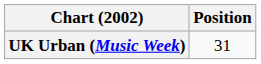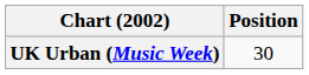UK Urban (Music Week) | Position: 31 -> 30
